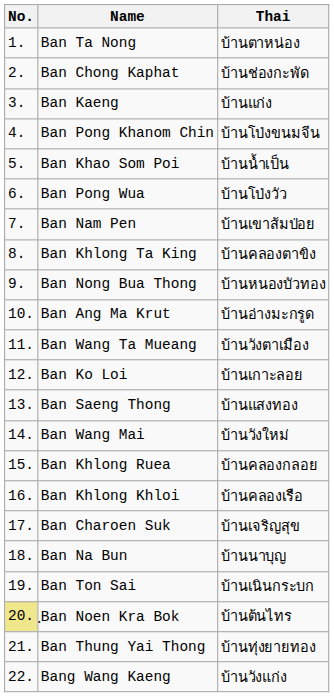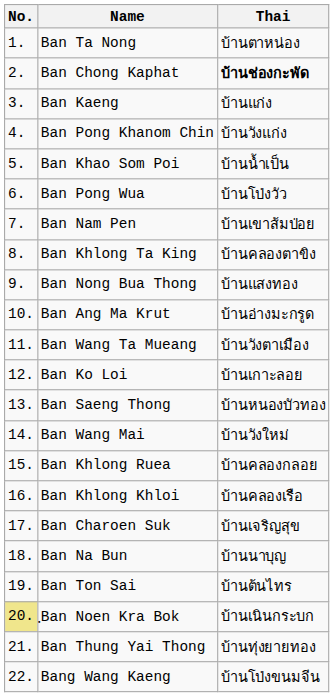Ban Chong Kaphat | Thai: normal -> bold
Ban Pong Khanom Chin | Thai: บ้านโป่งขนมจีน -> บ้านวังแก่ง
Ban Nong Bua Thong | Thai: บ้านหนองบัวทอง -> บ้านแสงทอง
Ban Saeng Thong | Thai: บ้านแสงทอง -> บ้านหนองบัวทอง
Ban Ton Sai | Thai: บ้านเนินกระบก -> บ้านต้นไทร
ฺBan Noen Kra Bok | Thai: บ้านต้นไทร -> บ้านเนินกระบก
Bang Wang Kaeng | Thai: บ้านวังแก่ง -> บ้านโป่งขนมจีน
